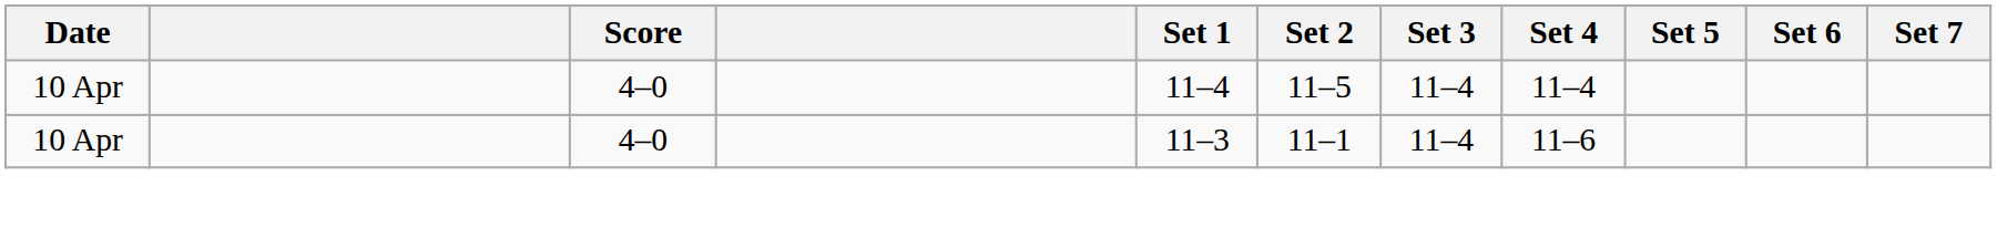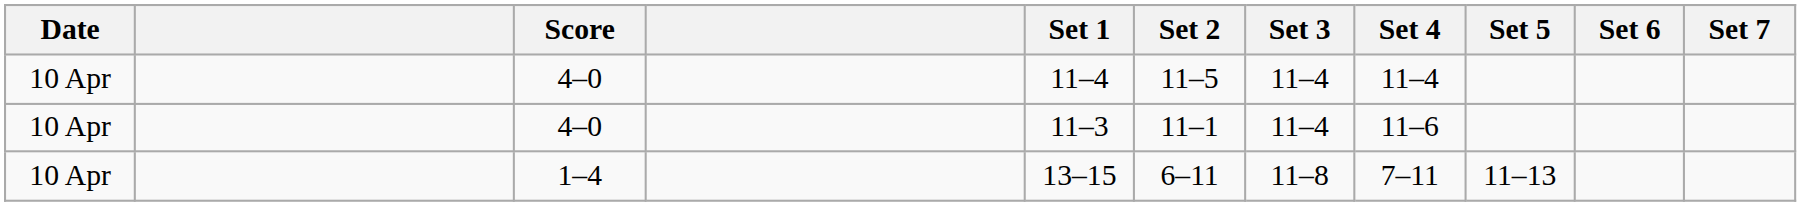+ row: 10 Apr | 1–4 | 13–15 | 6–11 | 11–8 | 7–11 | 11–13
